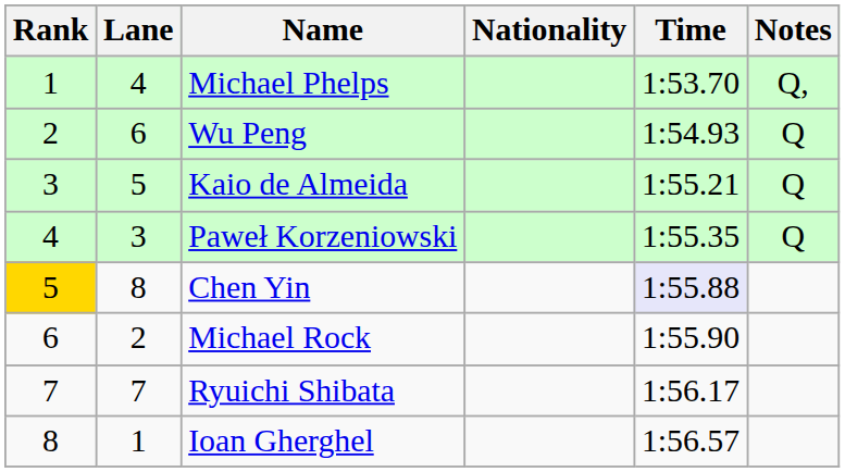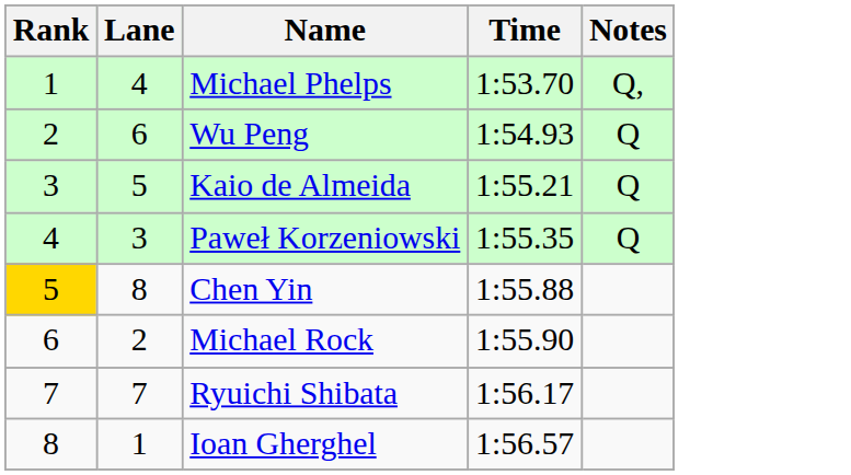- column: Nationality
Chen Yin | Time: lavender background -> no background
